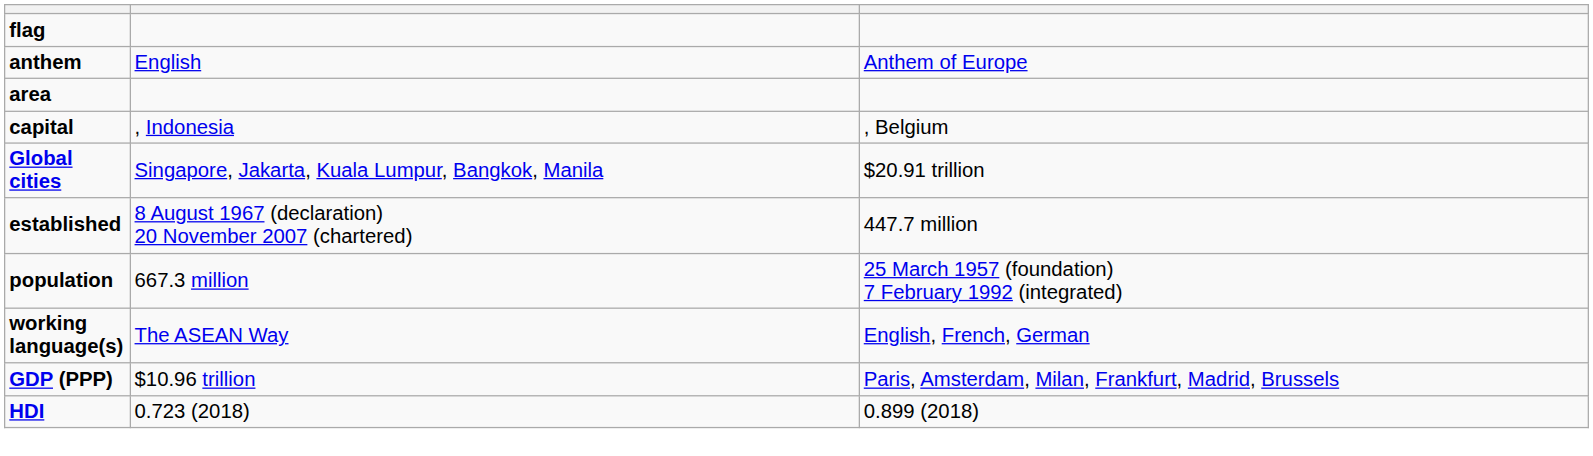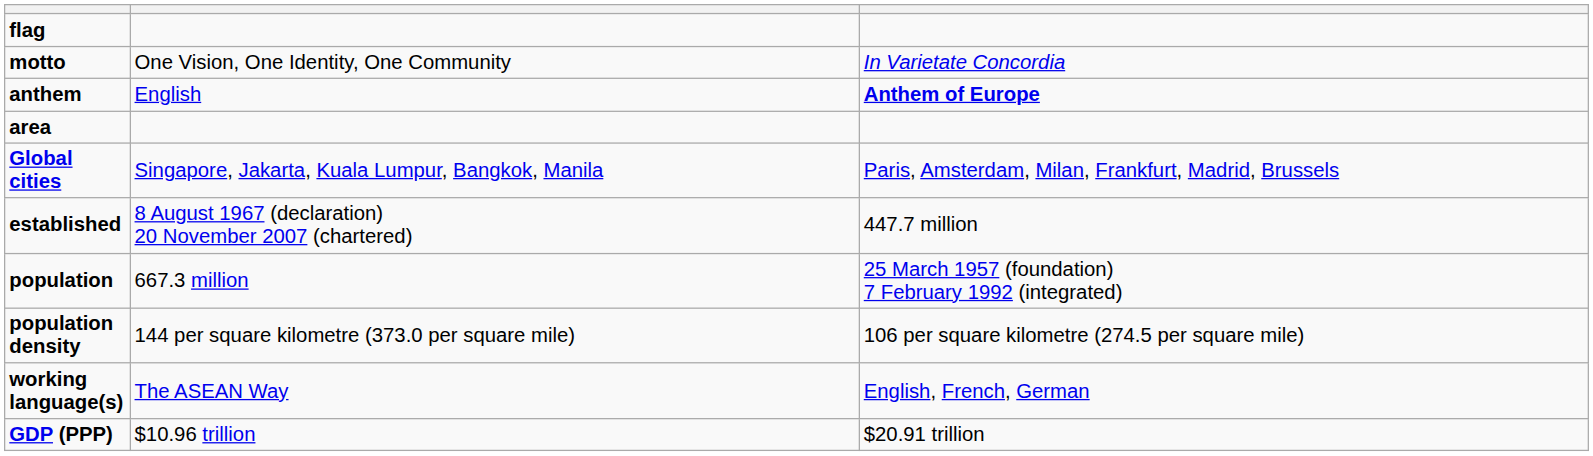+ row: motto | One Vision, One Identity, One Community | In Varietate Concordia
anthem | column 3: normal -> bold
- row: capital | , Indonesia | , Belgium
Global cities | column 3: $20.91 trillion -> Paris, Amsterdam, Milan, Frankfurt, Madrid, Brussels
+ row: population density | 144 per square kilometre (373.0 per square mile) | 106 per square kilometre (274.5 per square mile)
GDP (PPP) | column 3: Paris, Amsterdam, Milan, Frankfurt, Madrid, Brussels -> $20.91 trillion
- row: HDI | 0.723 (2018) | 0.899 (2018)
